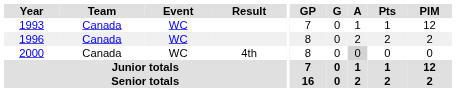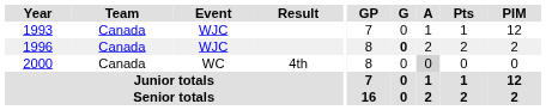1993 | Event: WC -> WJC
1996 | Event: WC -> WJC
1996 | G: normal -> bold
